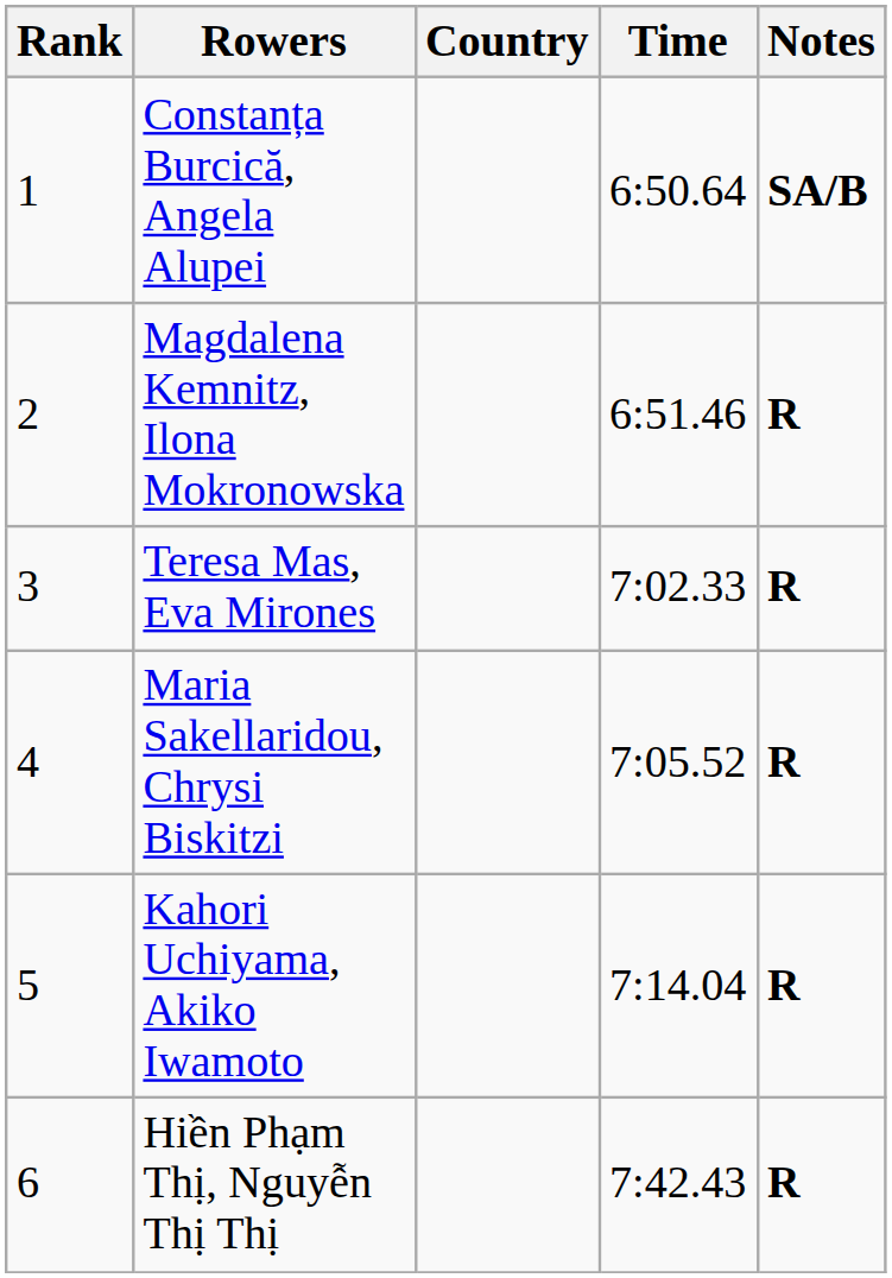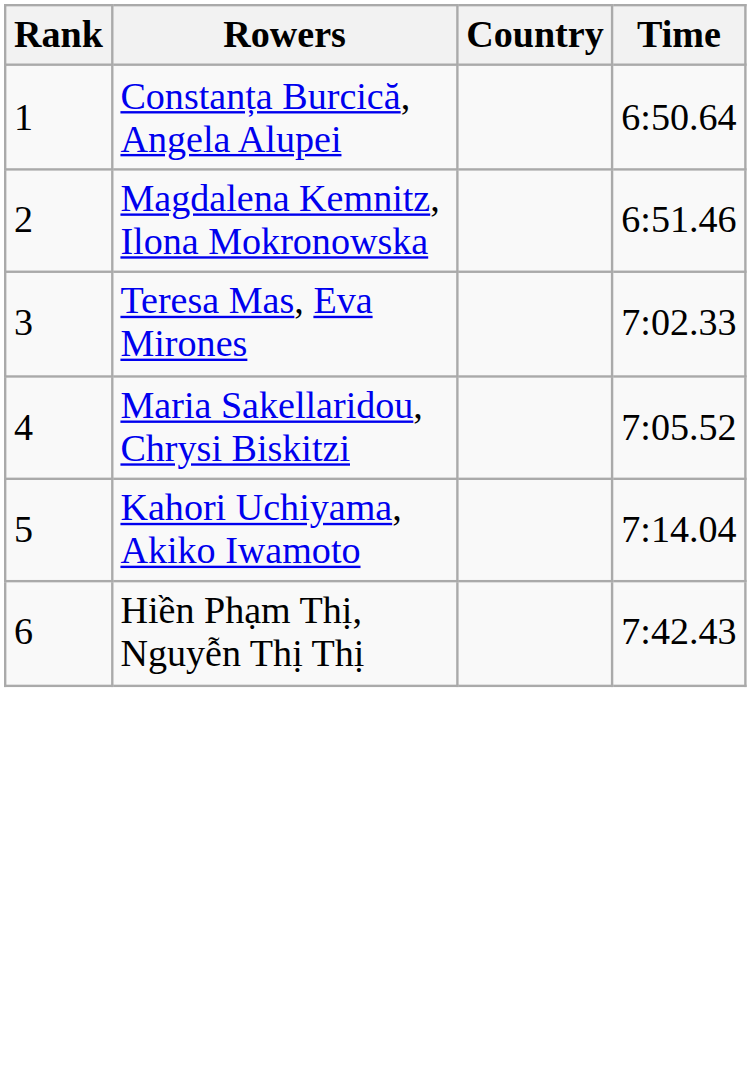- column: Notes | SA/B | R | R | R | R | R
